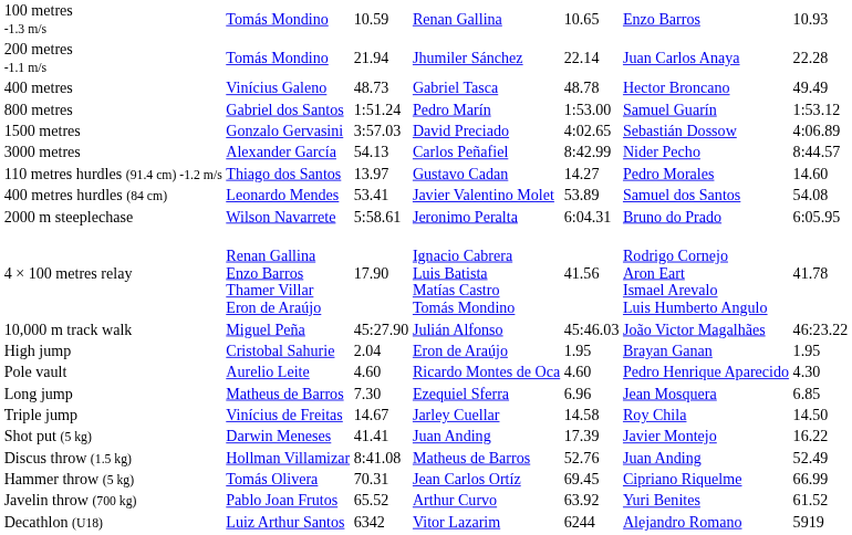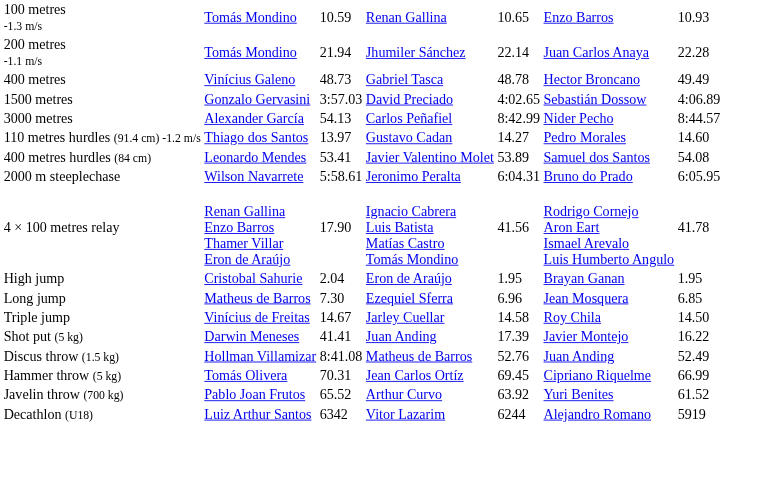- row: 800 metres | Gabriel dos Santos | 1:51.24 | Pedro Marín | 1:53.00 | Samuel Guarín | 1:53.12
- row: 10,000 m track walk | Miguel Peña | 45:27.90 | Julián Alfonso | 45:46.03 | João Victor Magalhães | 46:23.22
- row: Pole vault | Aurelio Leite | 4.60 | Ricardo Montes de Oca | 4.60 | Pedro Henrique Aparecido | 4.30
